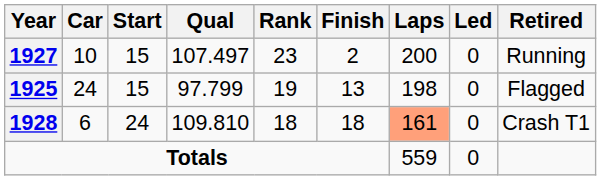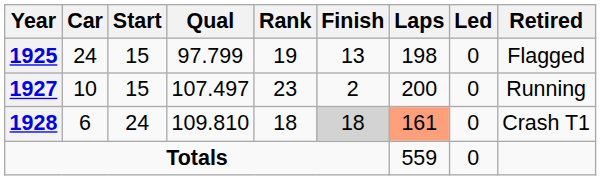rows swapped: 1925 <-> 1927
1928 | Finish: no background -> lightgrey background
